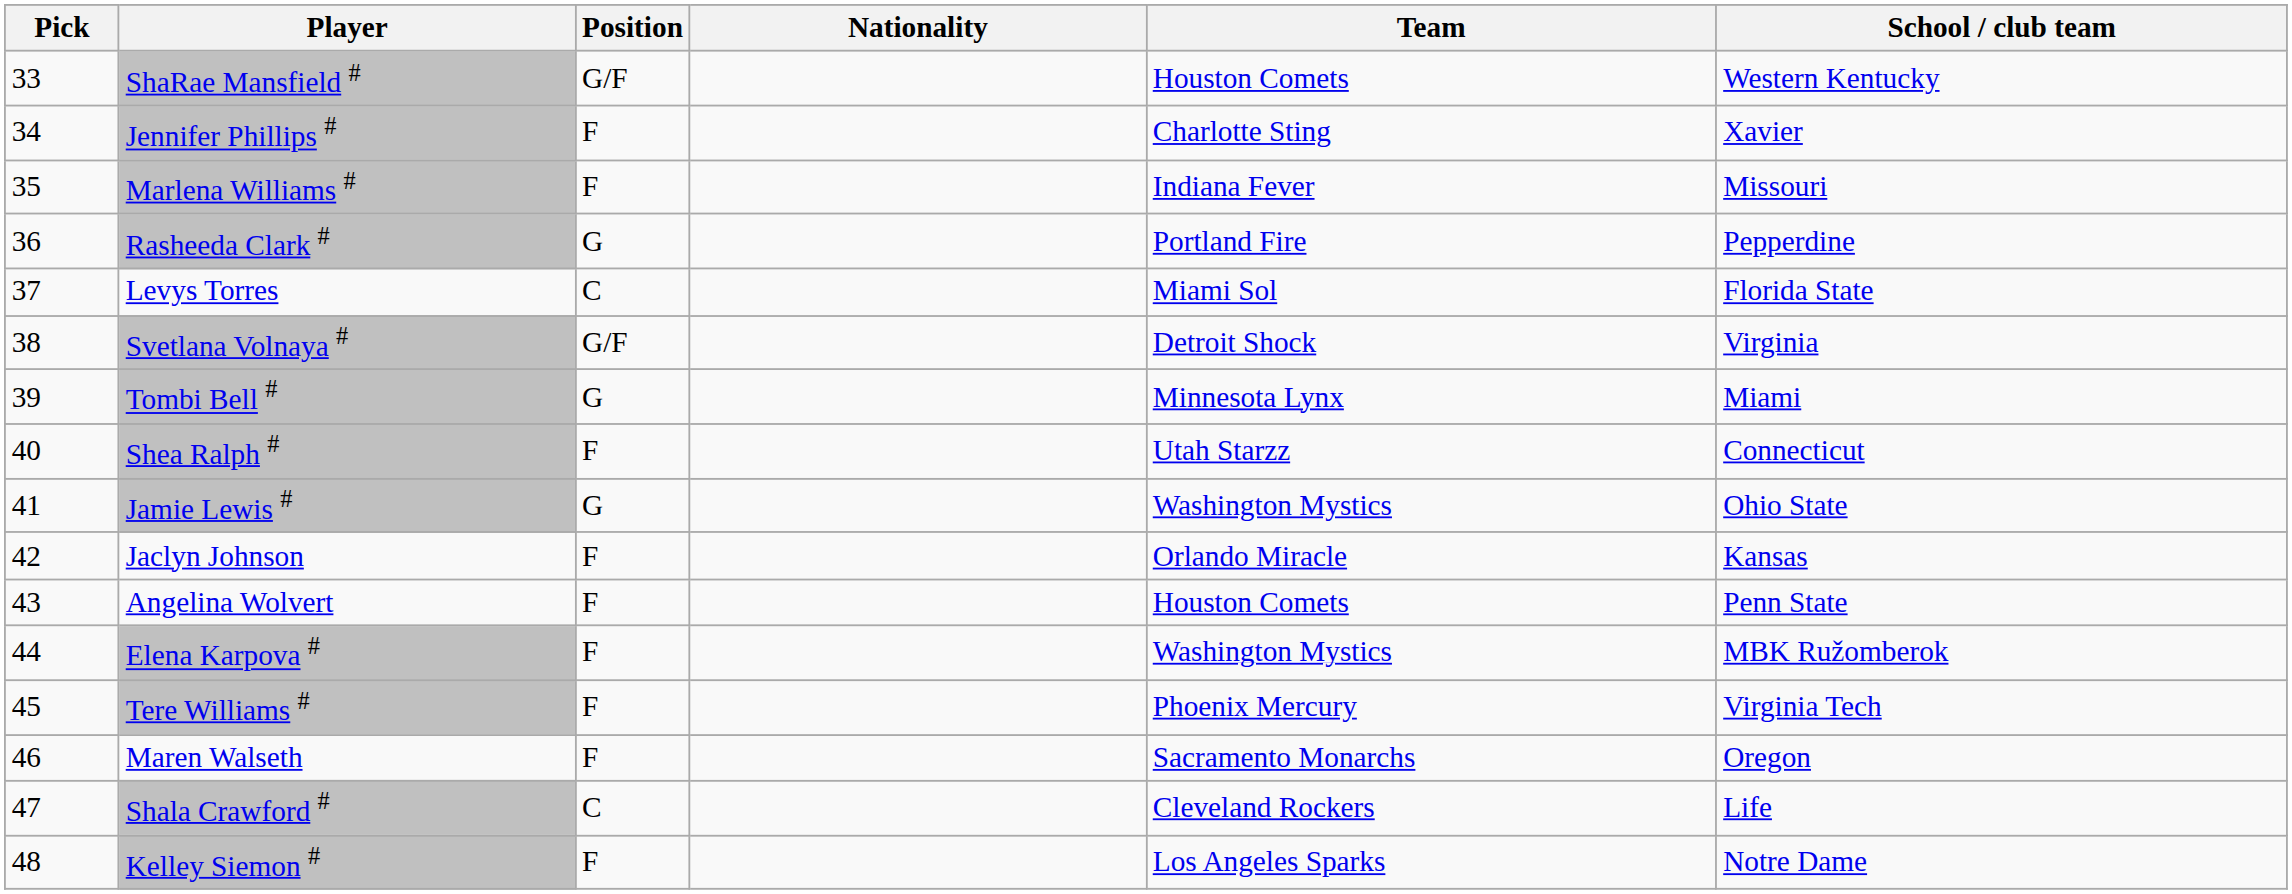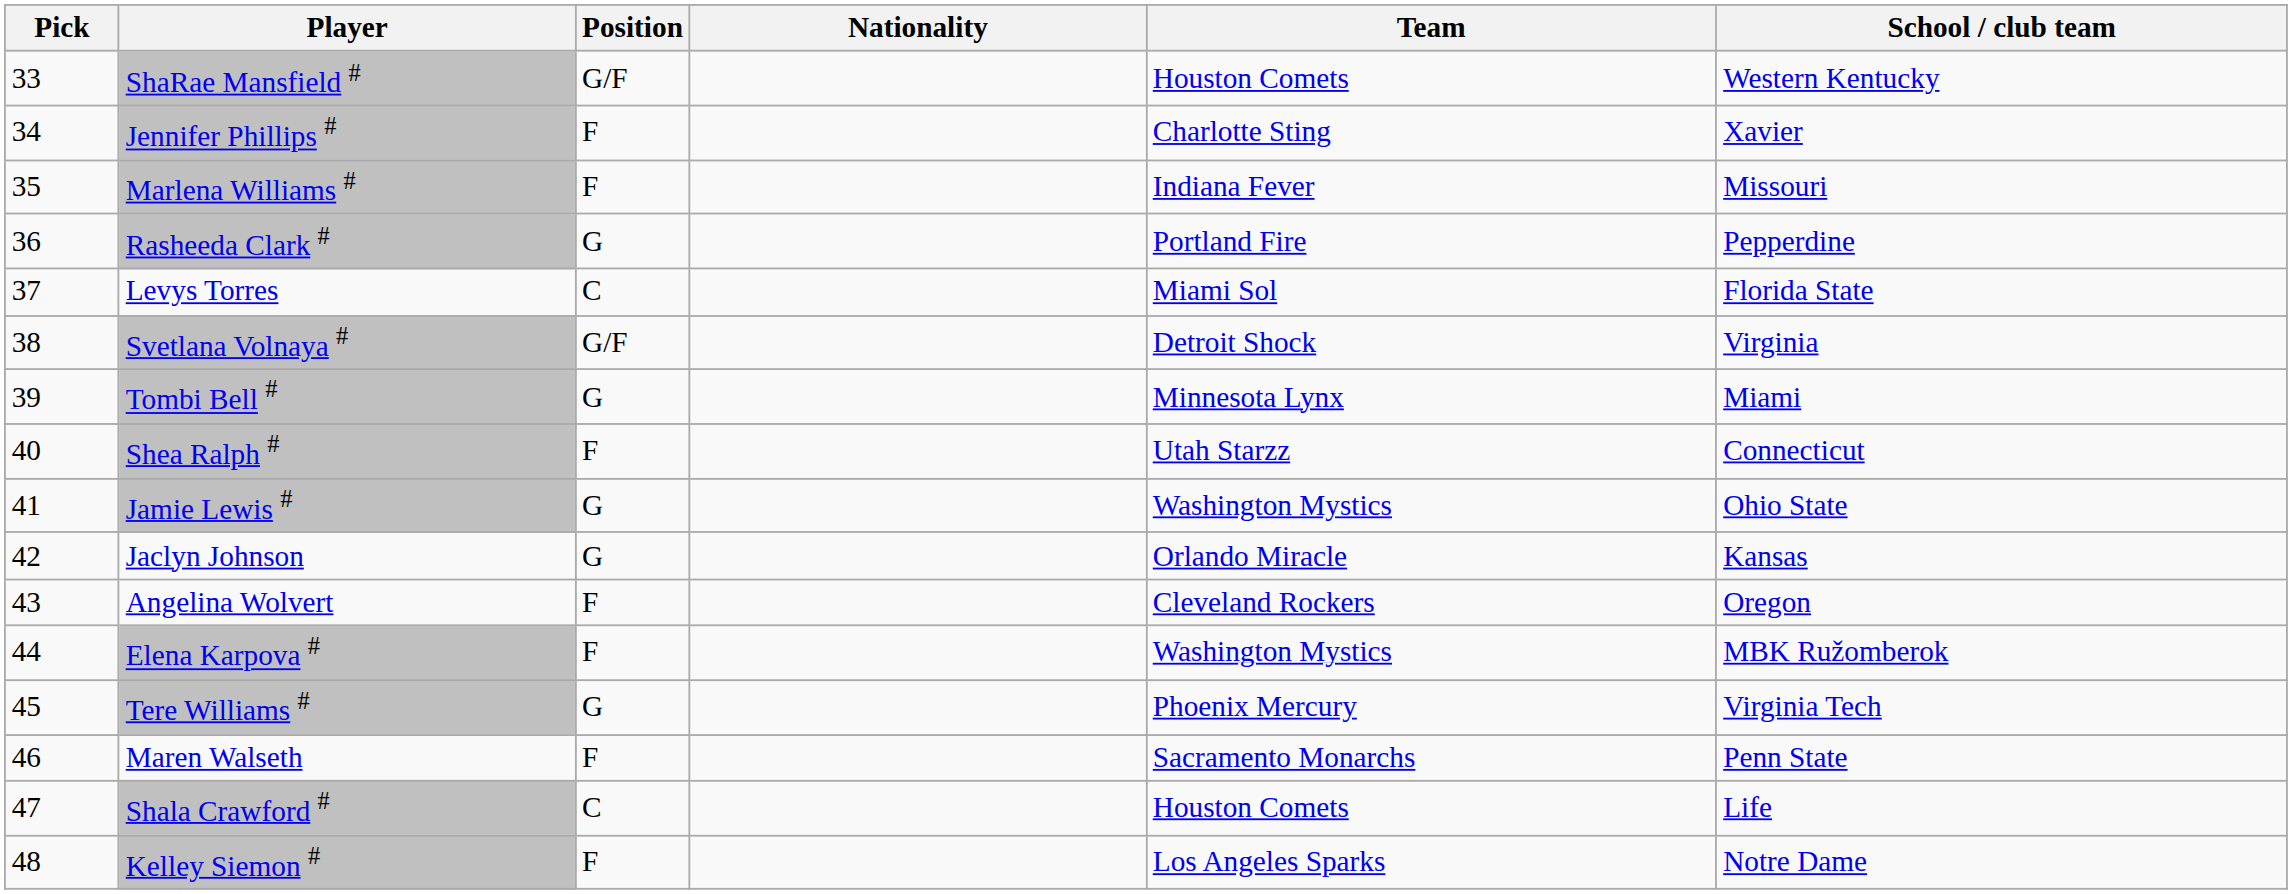Jaclyn Johnson | Position: F -> G
Angelina Wolvert | Team: Houston Comets -> Cleveland Rockers
Angelina Wolvert | School / club team: Penn State -> Oregon
Tere Williams # | Position: F -> G
Maren Walseth | School / club team: Oregon -> Penn State
Shala Crawford # | Team: Cleveland Rockers -> Houston Comets
